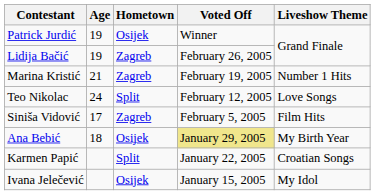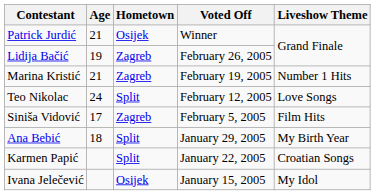Patrick Jurdić | Age: 19 -> 21
Ana Bebić | Hometown: Osijek -> Split
Ana Bebić | Voted Off: khaki background -> no background
